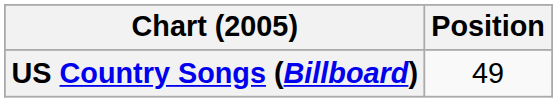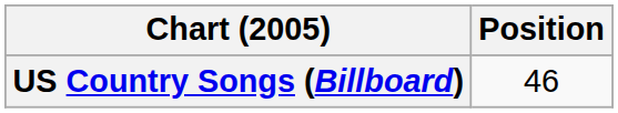US Country Songs (Billboard) | Position: 49 -> 46
